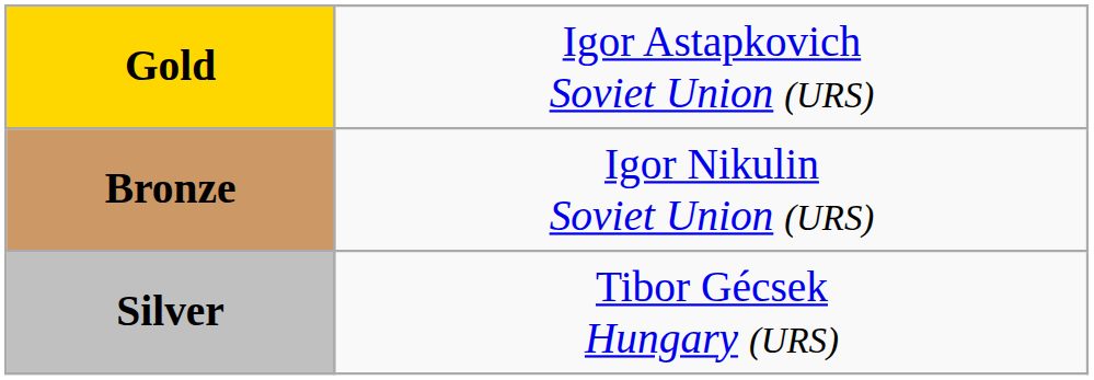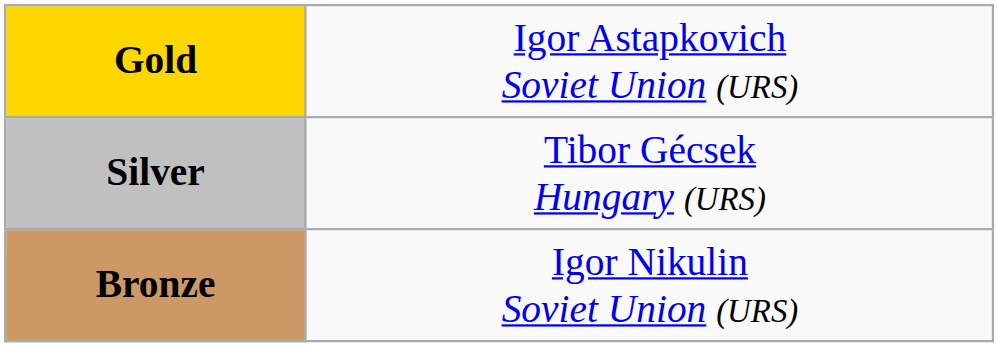rows swapped: Silver <-> Bronze
